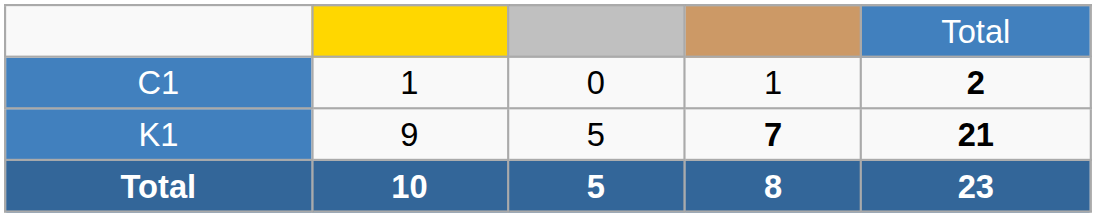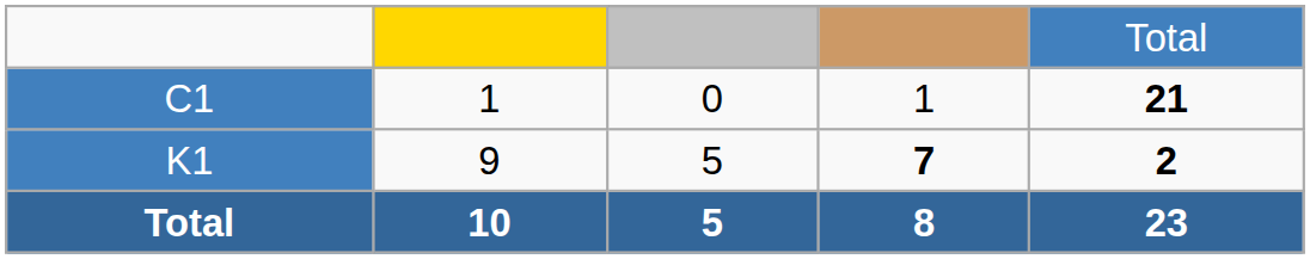C1 | column 5: 2 -> 21
K1 | column 5: 21 -> 2
